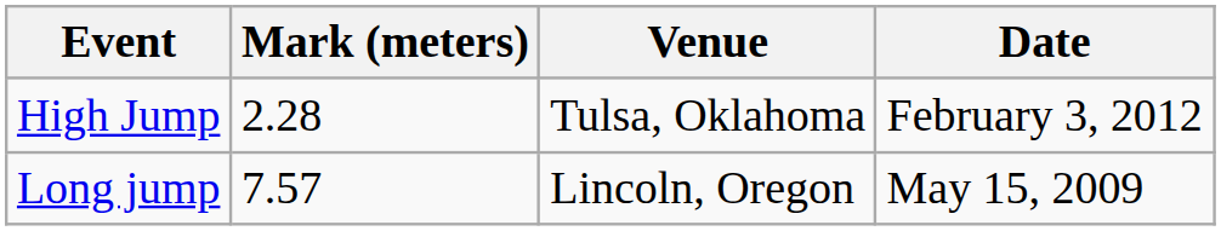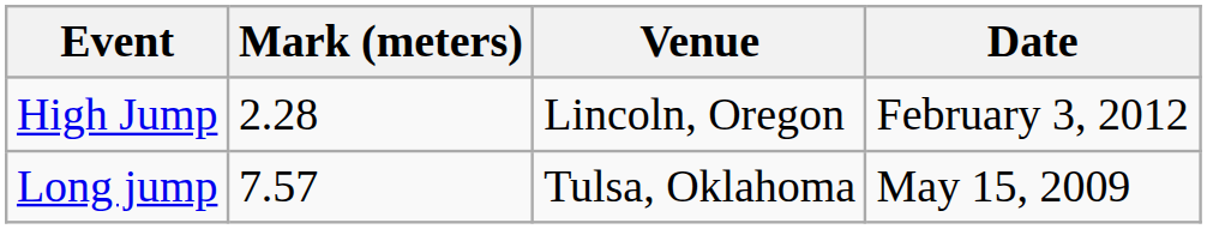High Jump | Venue: Tulsa, Oklahoma -> Lincoln, Oregon
Long jump | Venue: Lincoln, Oregon -> Tulsa, Oklahoma
